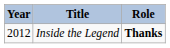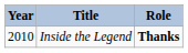Inside the Legend | Year: 2012 -> 2010
